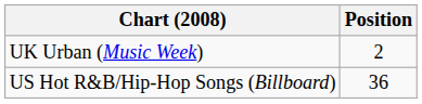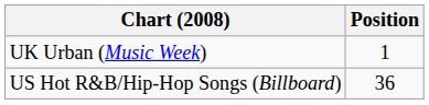UK Urban (Music Week) | Position: 2 -> 1
